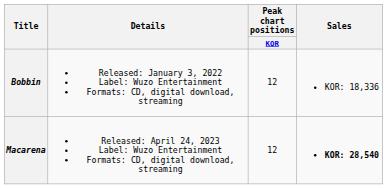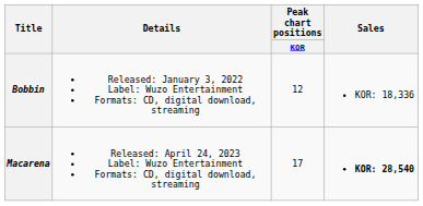Macarena | Peak chart positions / KOR: 12 -> 17
